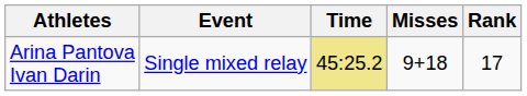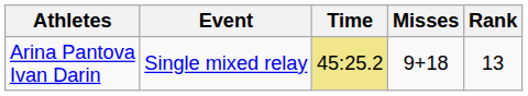Arina Pantova Ivan Darin | Rank: 17 -> 13
